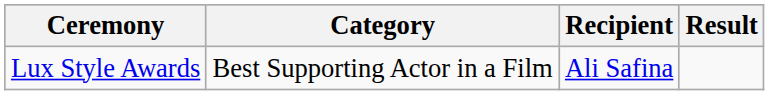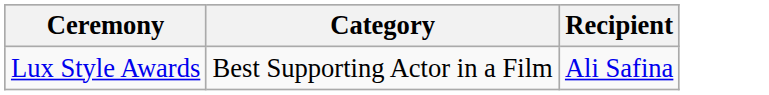- column: Result
